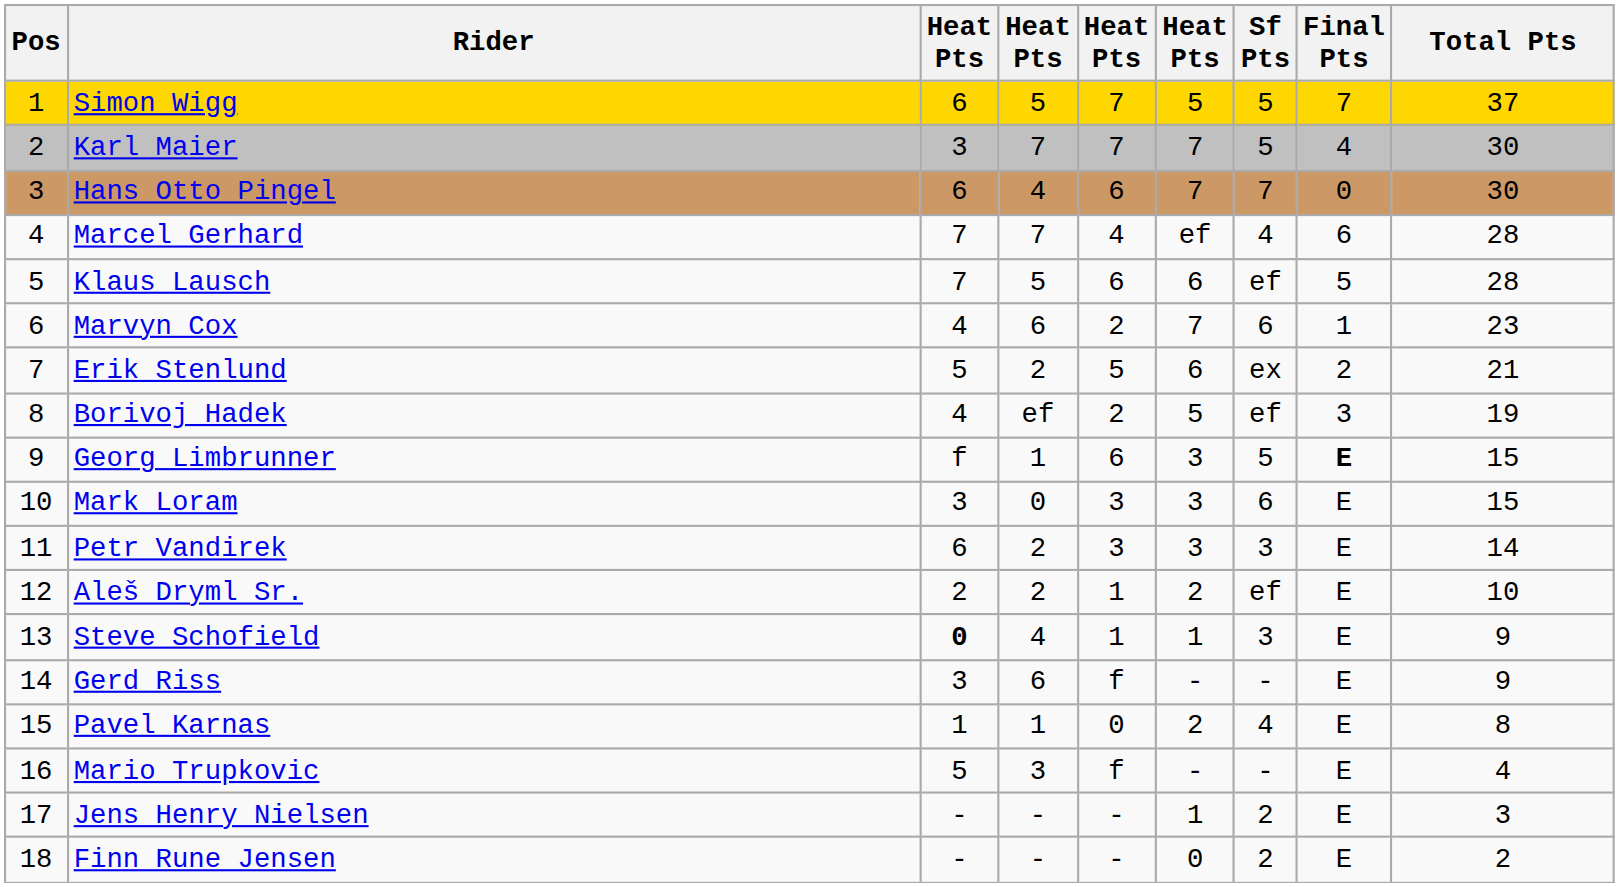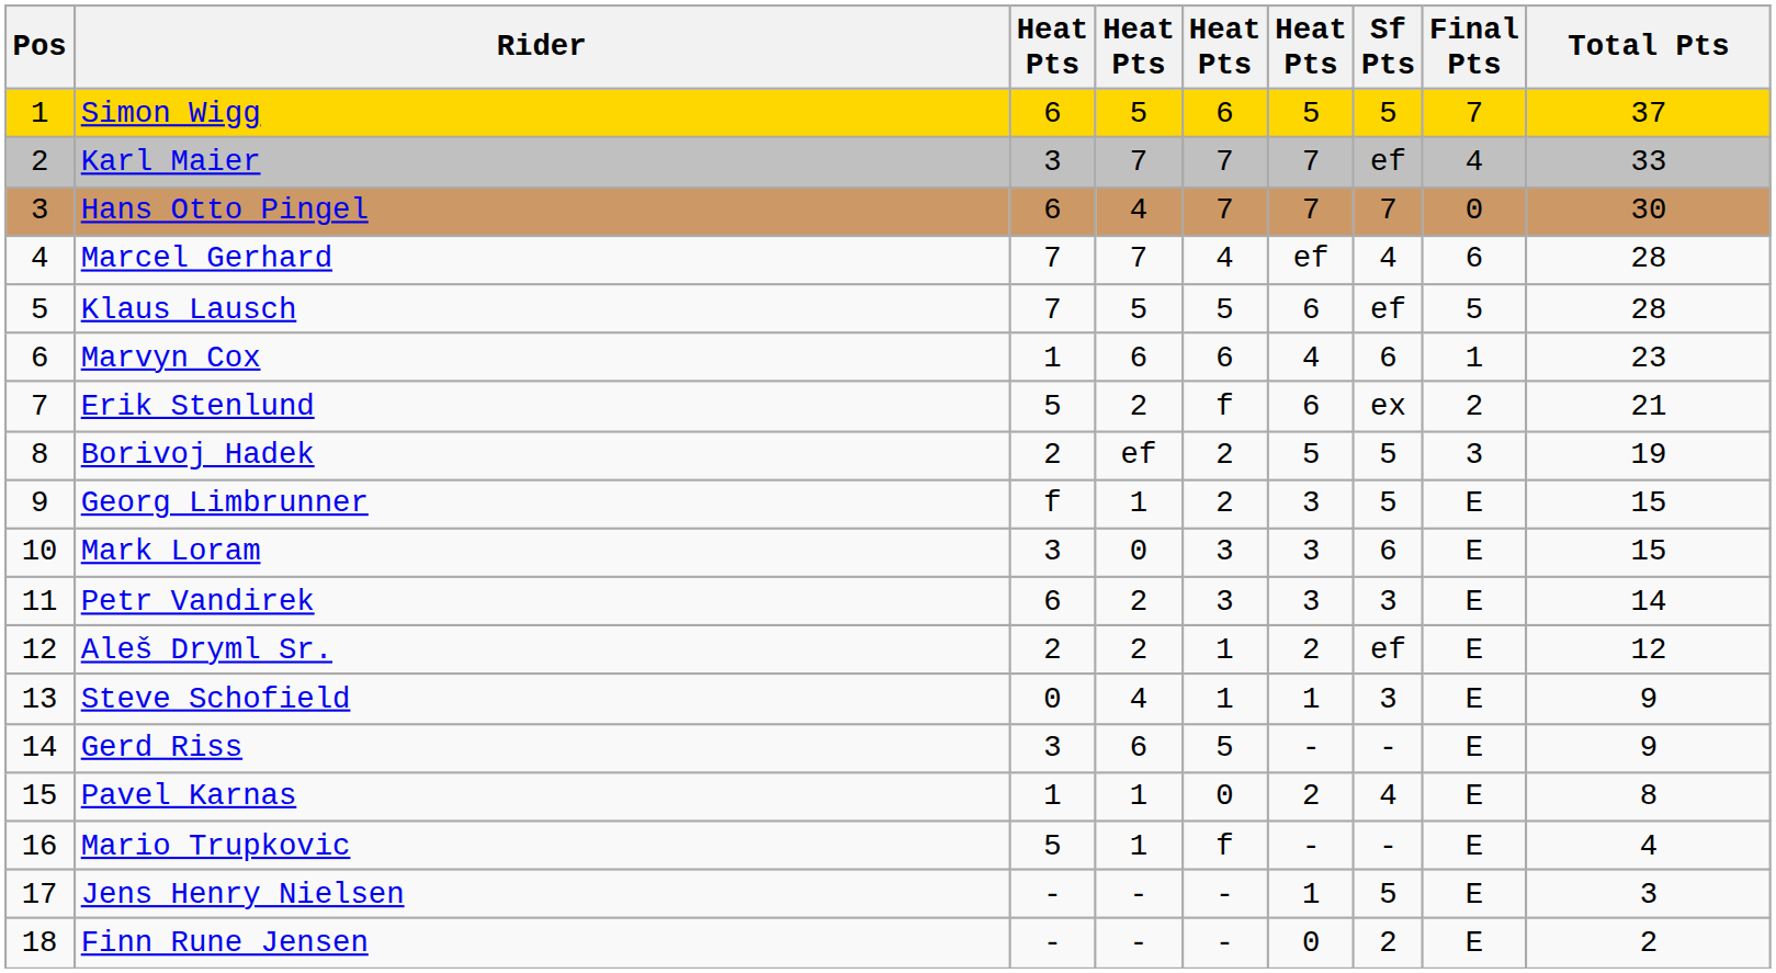Simon Wigg | column 5: 7 -> 6
Karl Maier | Sf Pts: 5 -> ef
Karl Maier | Total Pts: 30 -> 33
Hans Otto Pingel | column 5: 6 -> 7
Klaus Lausch | column 5: 6 -> 5
Marvyn Cox | column 3: 4 -> 1
Marvyn Cox | column 5: 2 -> 6
Marvyn Cox | column 6: 7 -> 4
Erik Stenlund | column 5: 5 -> f
Borivoj Hadek | column 3: 4 -> 2
Borivoj Hadek | Sf Pts: ef -> 5
Georg Limbrunner | column 5: 6 -> 2
Georg Limbrunner | Final Pts: bold -> normal
Aleš Dryml Sr. | Total Pts: 10 -> 12
Steve Schofield | column 3: bold -> normal
Gerd Riss | column 5: f -> 5
Mario Trupkovic | column 4: 3 -> 1
Jens Henry Nielsen | Sf Pts: 2 -> 5
